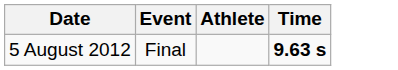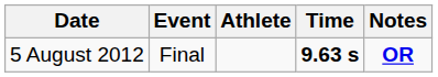+ column: Notes | OR
